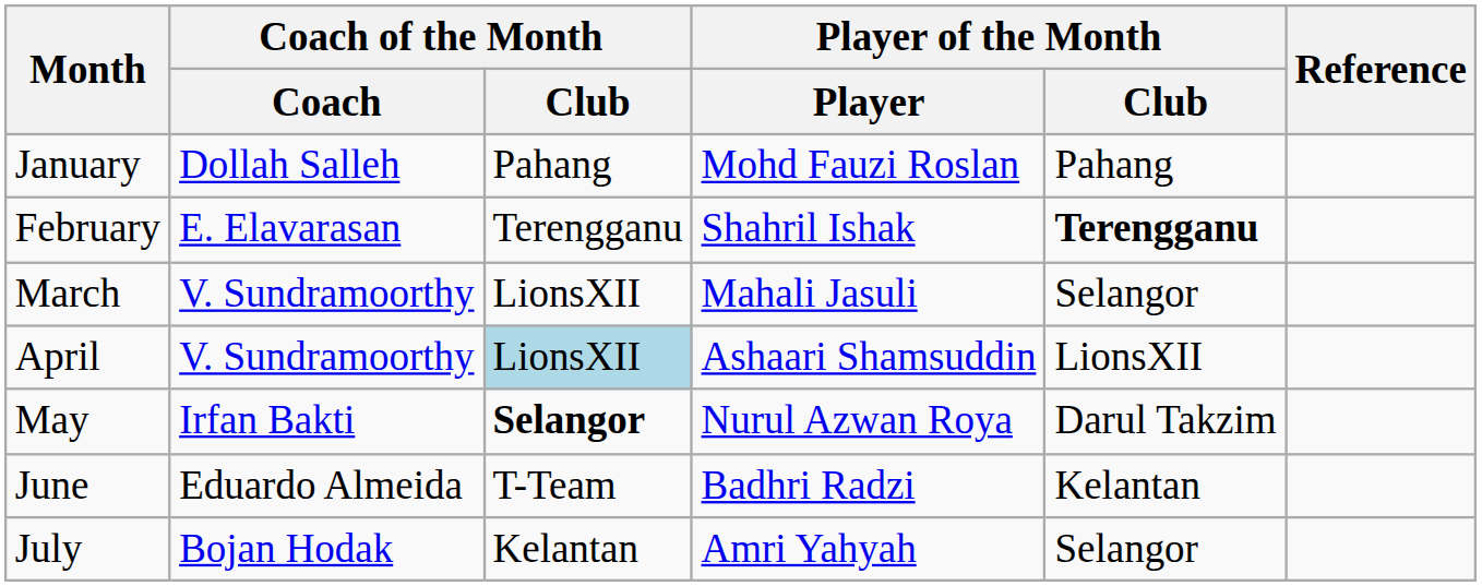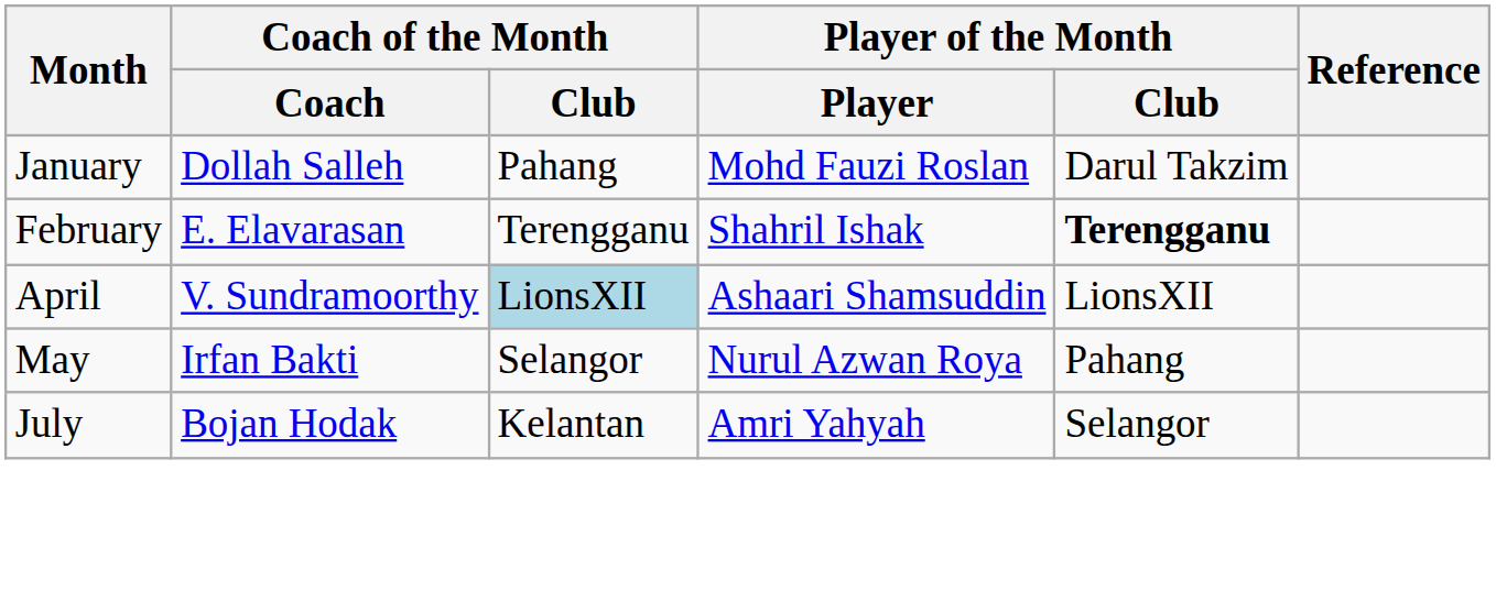January | Player of the Month / Club: Pahang -> Darul Takzim
- row: March | V. Sundramoorthy | LionsXII | Mahali Jasuli | Selangor
May | Coach of the Month / Club: bold -> normal
May | Player of the Month / Club: Darul Takzim -> Pahang
- row: June | Eduardo Almeida | T-Team | Badhri Radzi | Kelantan
